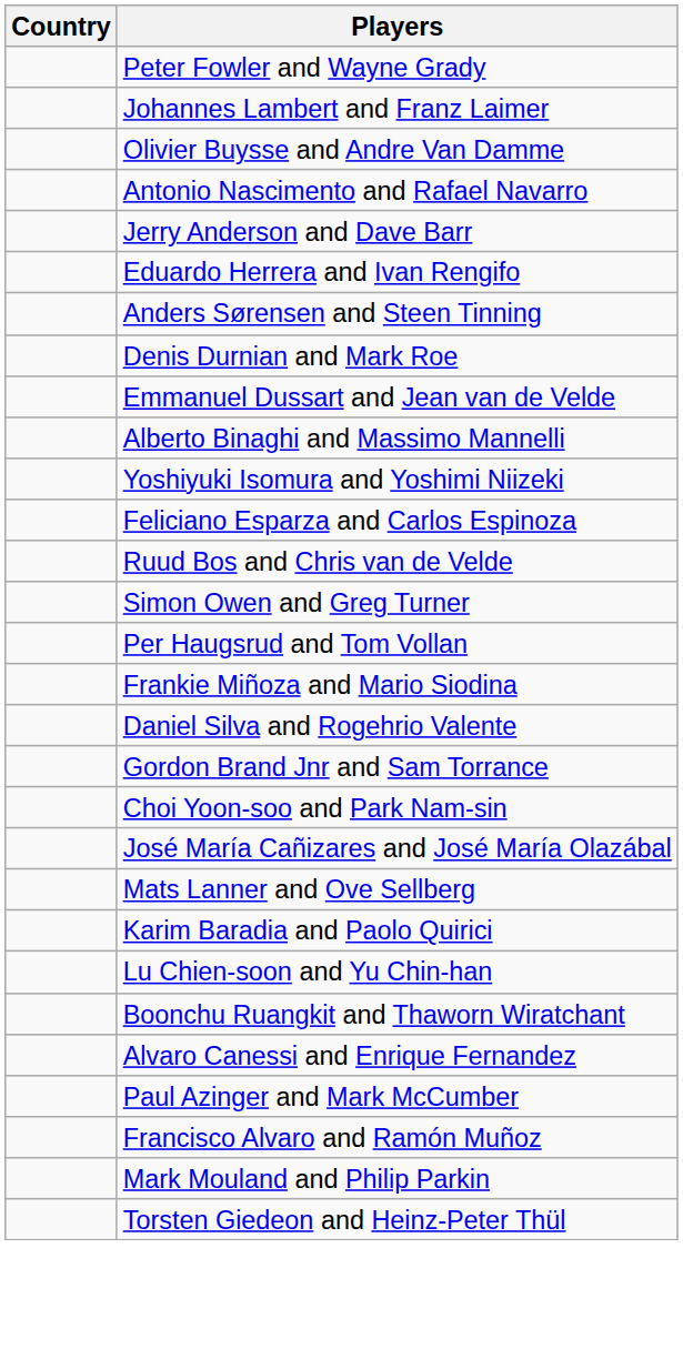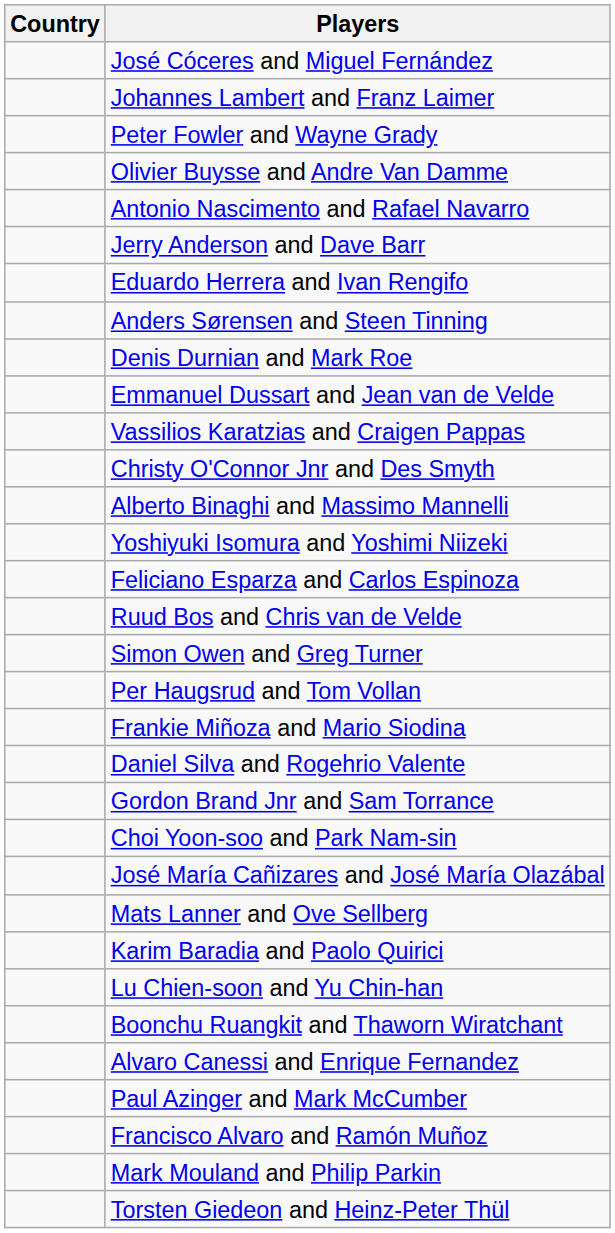+ row: José Cóceres and Miguel Fernández
rows swapped: Peter Fowler and Wayne Grady <-> Johannes Lambert and Franz Laimer
+ row: Vassilios Karatzias and Craigen Pappas
+ row: Christy O'Connor Jnr and Des Smyth
